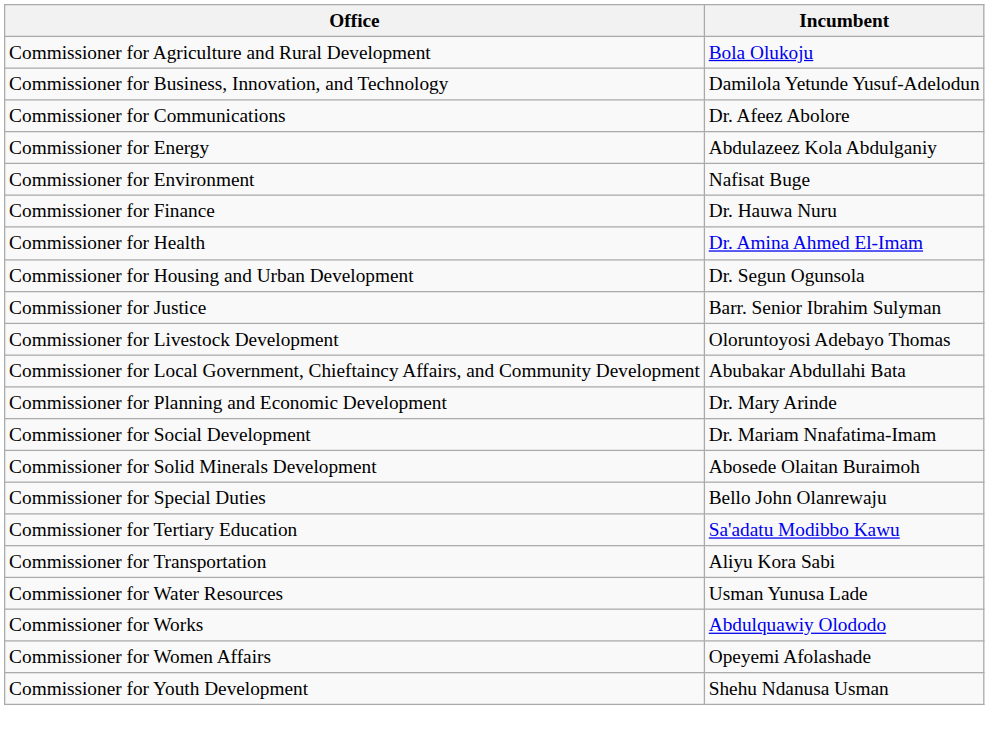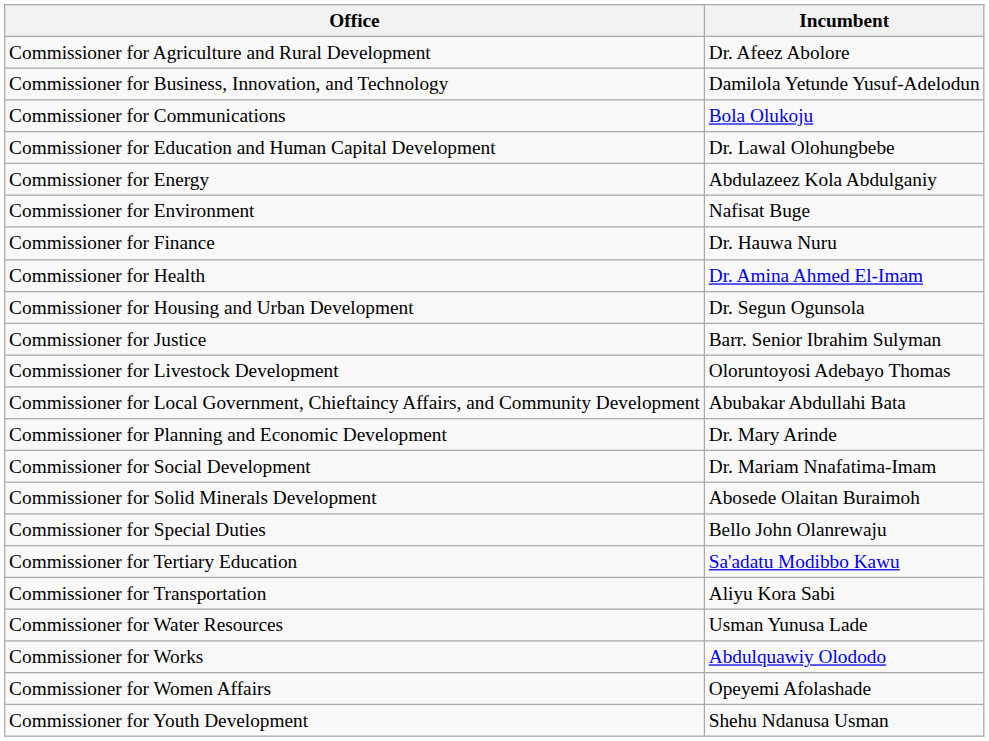Commissioner for Agriculture and Rural Development | Incumbent: Bola Olukoju -> Dr. Afeez Abolore
Commissioner for Communications | Incumbent: Dr. Afeez Abolore -> Bola Olukoju
+ row: Commissioner for Education and Human Capital Development | Dr. Lawal Olohungbebe
